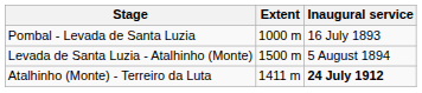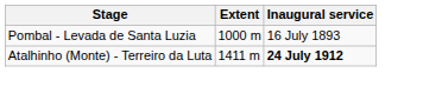- row: Levada de Santa Luzia - Atalhinho (Monte) | 1500 m | 5 August 1894
